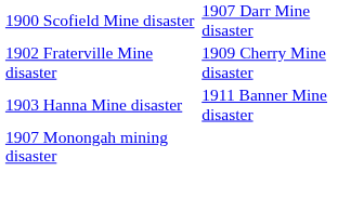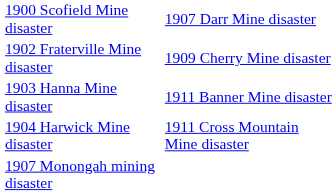+ row: 1904 Harwick Mine disaster | 1911 Cross Mountain Mine disaster
